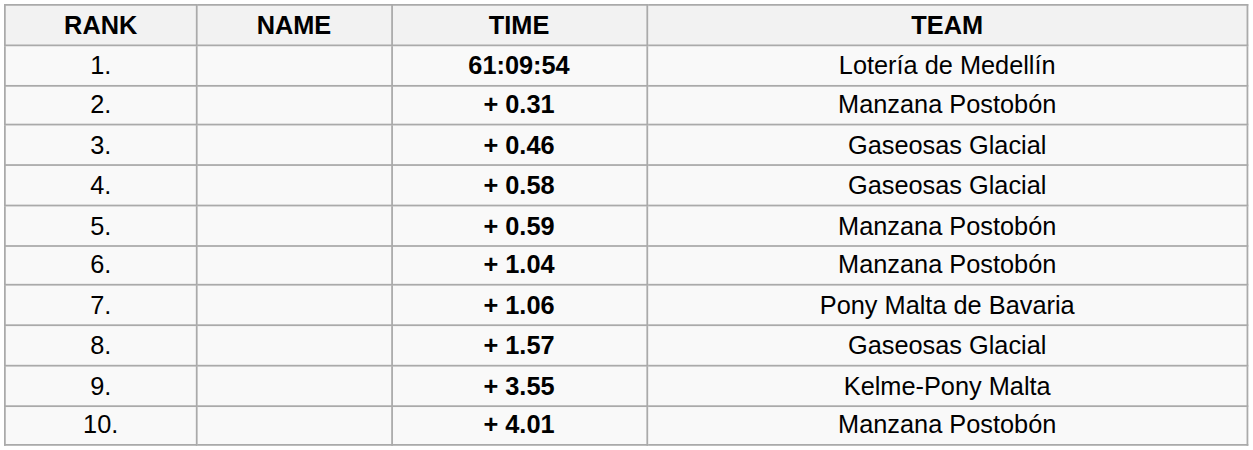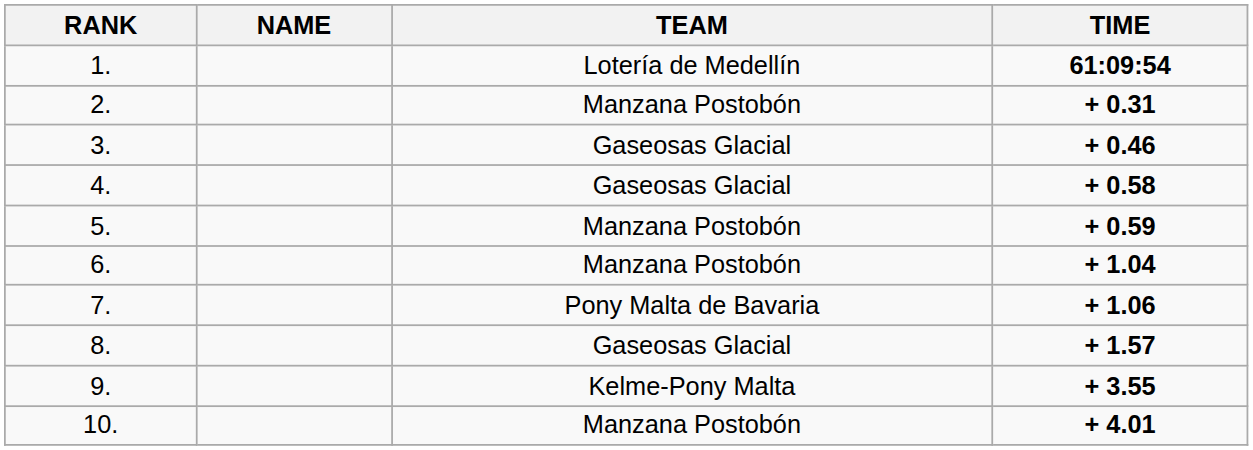columns swapped: TEAM <-> TIME
